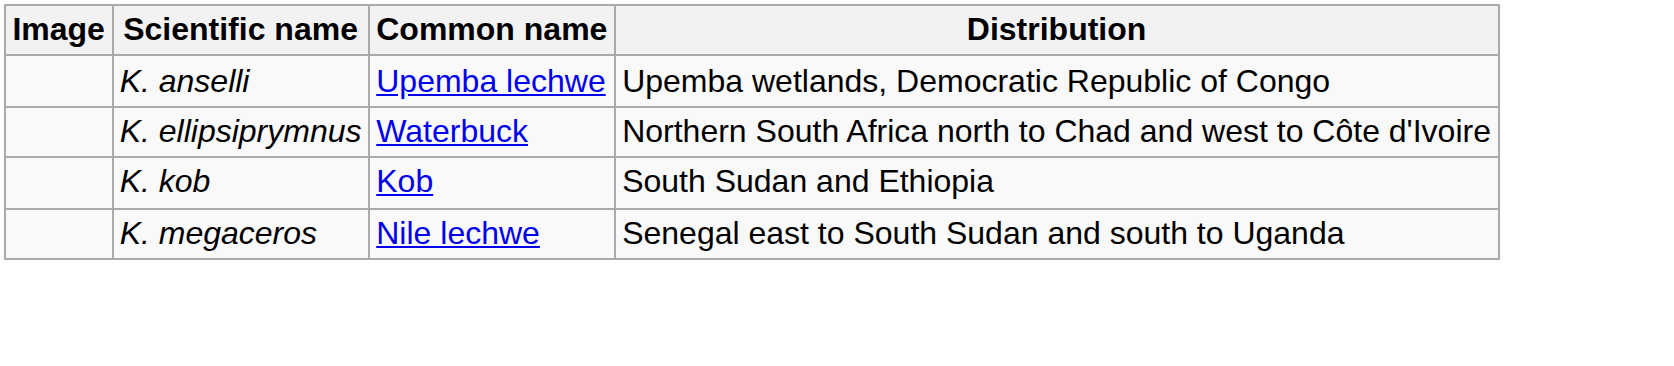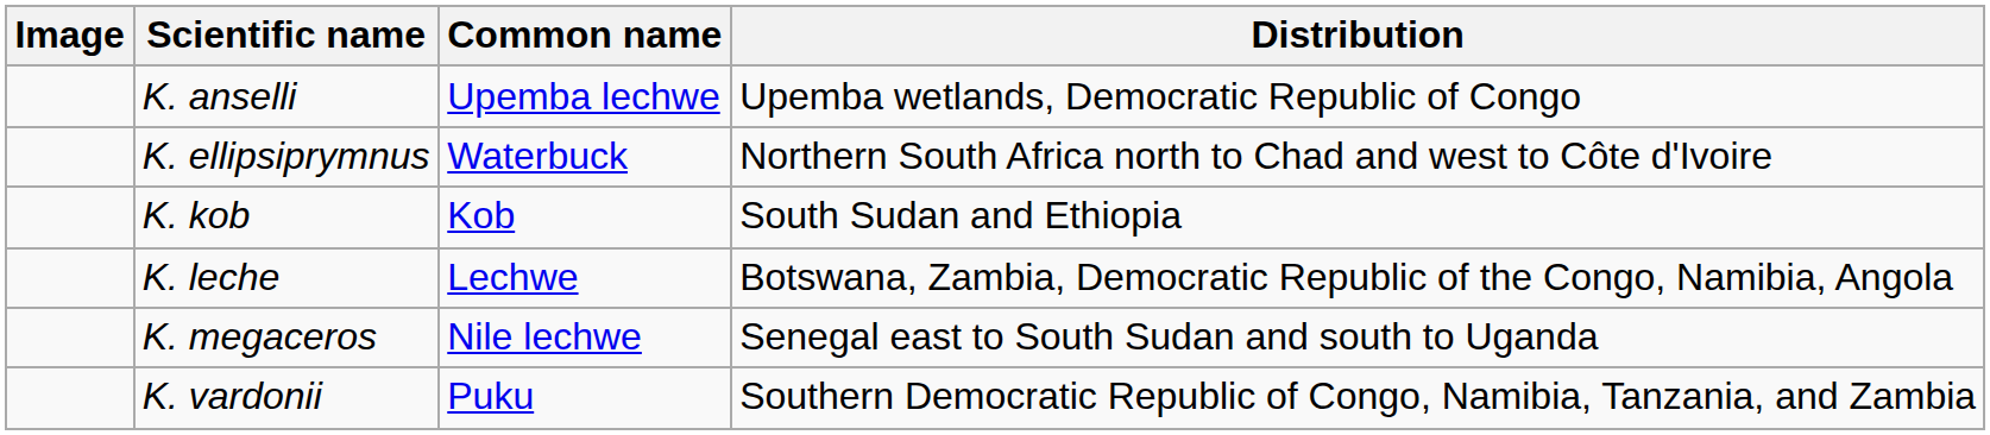+ row: K. leche | Lechwe | Botswana, Zambia, Democratic Republic of the Congo, Namibia, Angola
+ row: K. vardonii | Puku | Southern Democratic Republic of Congo, Namibia, Tanzania, and Zambia
